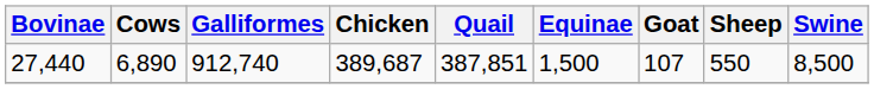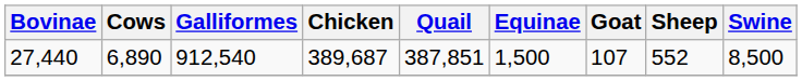27,440 | Galliformes: 912,740 -> 912,540
27,440 | Sheep: 550 -> 552
